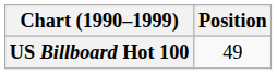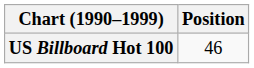US Billboard Hot 100 | Position: 49 -> 46
